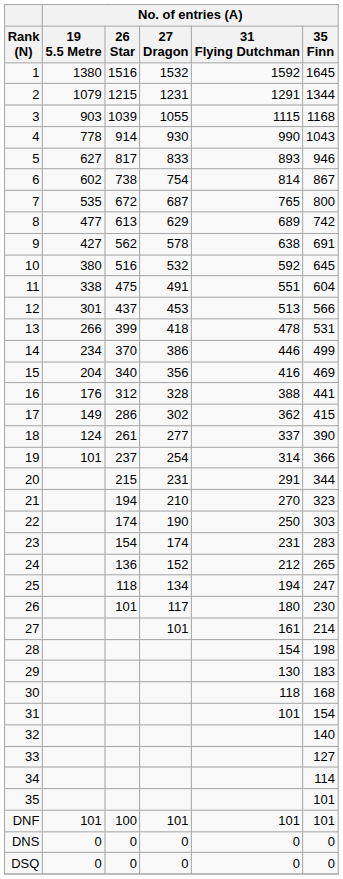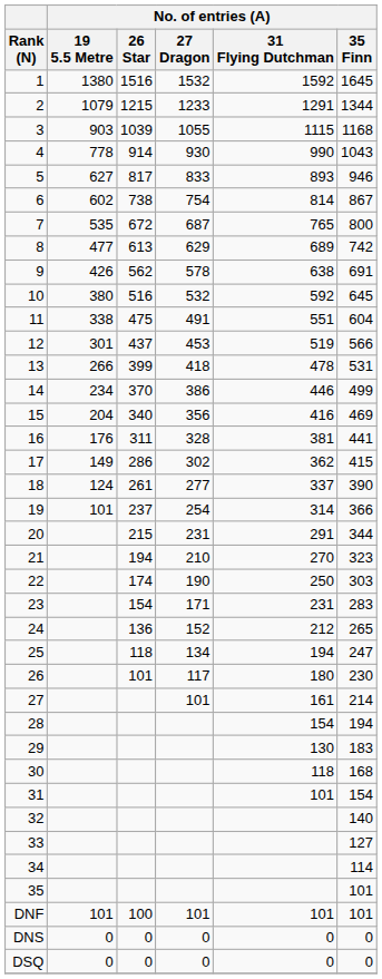2 | No. of entries (A) / 27 Dragon: 1231 -> 1233
9 | No. of entries (A) / 19 5.5 Metre: 427 -> 426
12 | No. of entries (A) / 31 Flying Dutchman: 513 -> 519
16 | No. of entries (A) / 26 Star: 312 -> 311
16 | No. of entries (A) / 31 Flying Dutchman: 388 -> 381
23 | No. of entries (A) / 27 Dragon: 174 -> 171
28 | No. of entries (A) / 35 Finn: 198 -> 194
